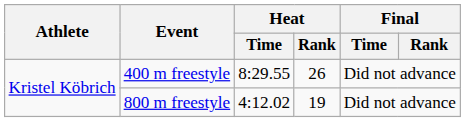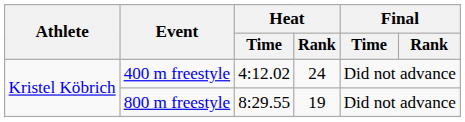400 m freestyle | Heat / Time: 8:29.55 -> 4:12.02
400 m freestyle | Heat / Rank: 26 -> 24
800 m freestyle | Heat / Time: 4:12.02 -> 8:29.55
